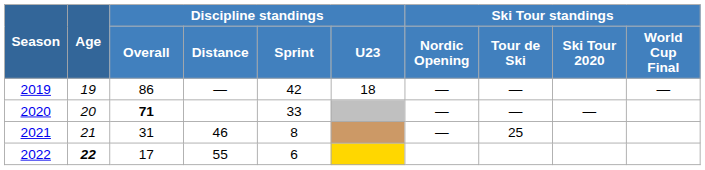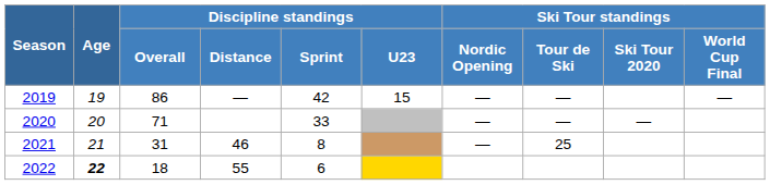2019 | Discipline standings / U23: 18 -> 15
2020 | Discipline standings / Overall: bold -> normal
2022 | Discipline standings / Overall: 17 -> 18
